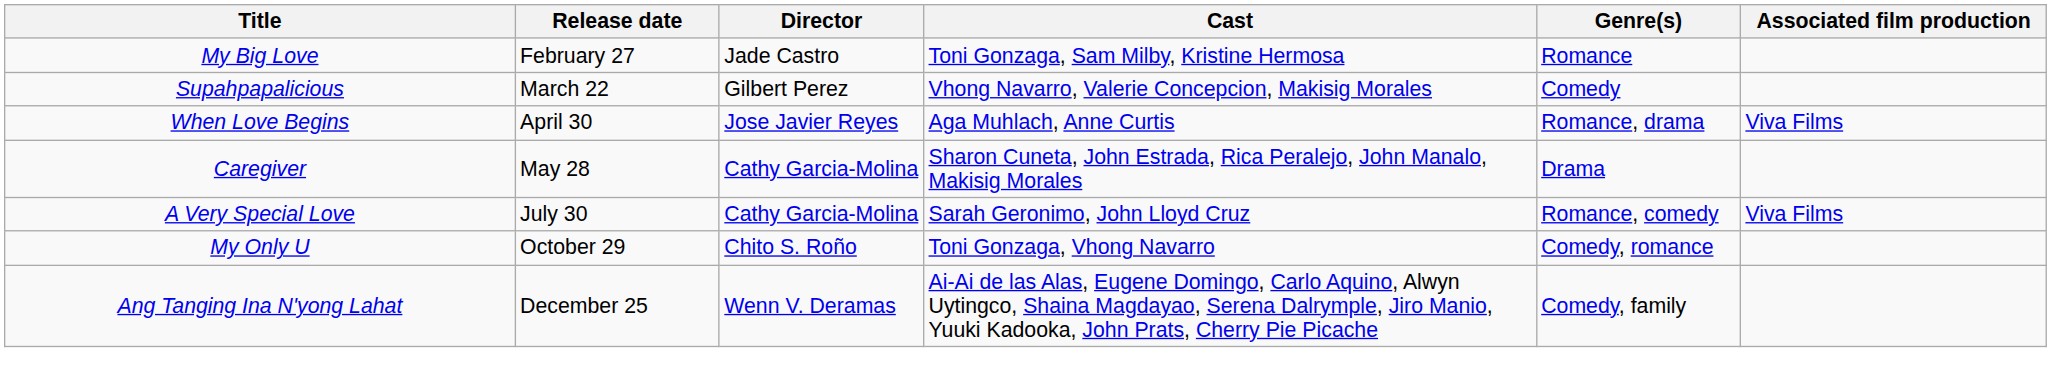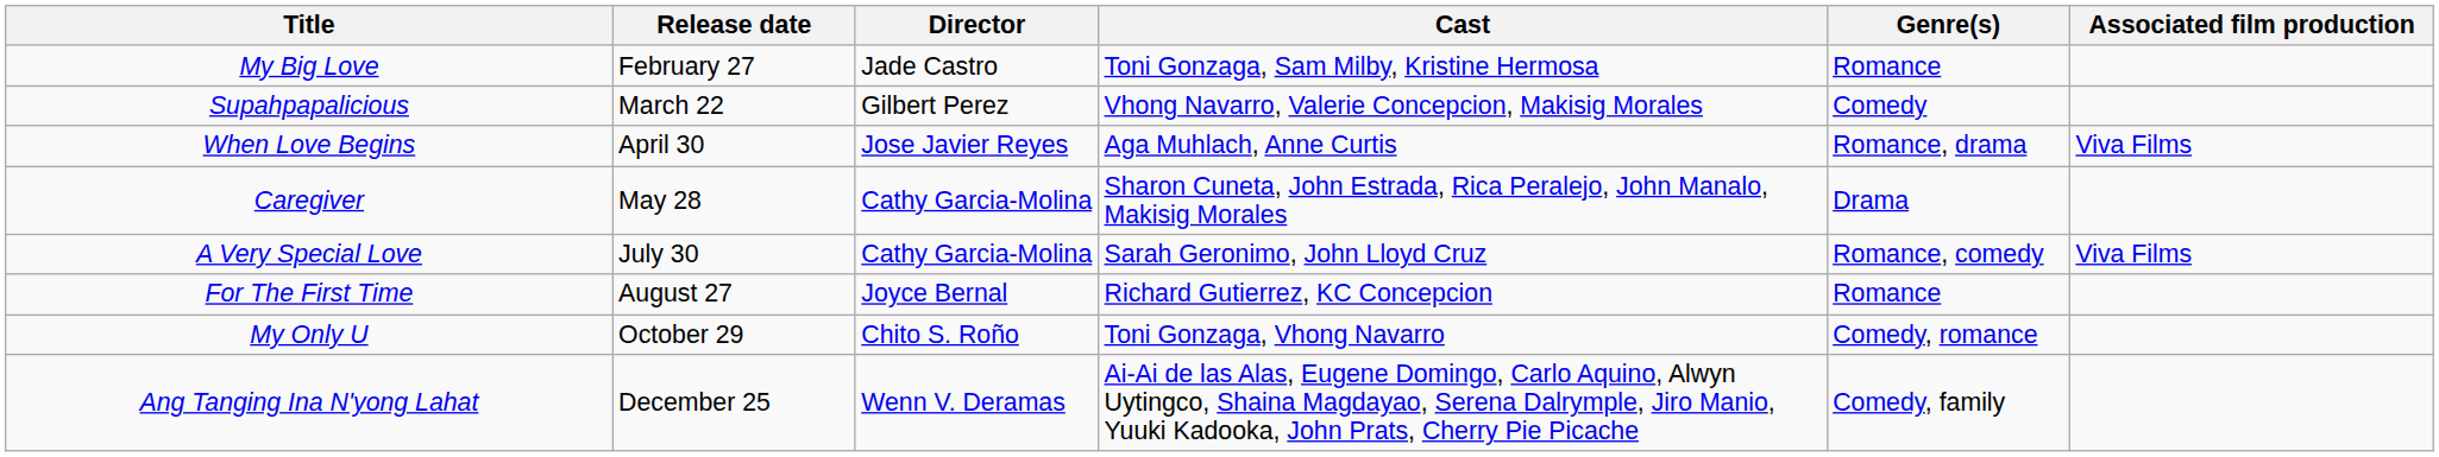+ row: For The First Time | August 27 | Joyce Bernal | Richard Gutierrez, KC Concepcion | Romance
